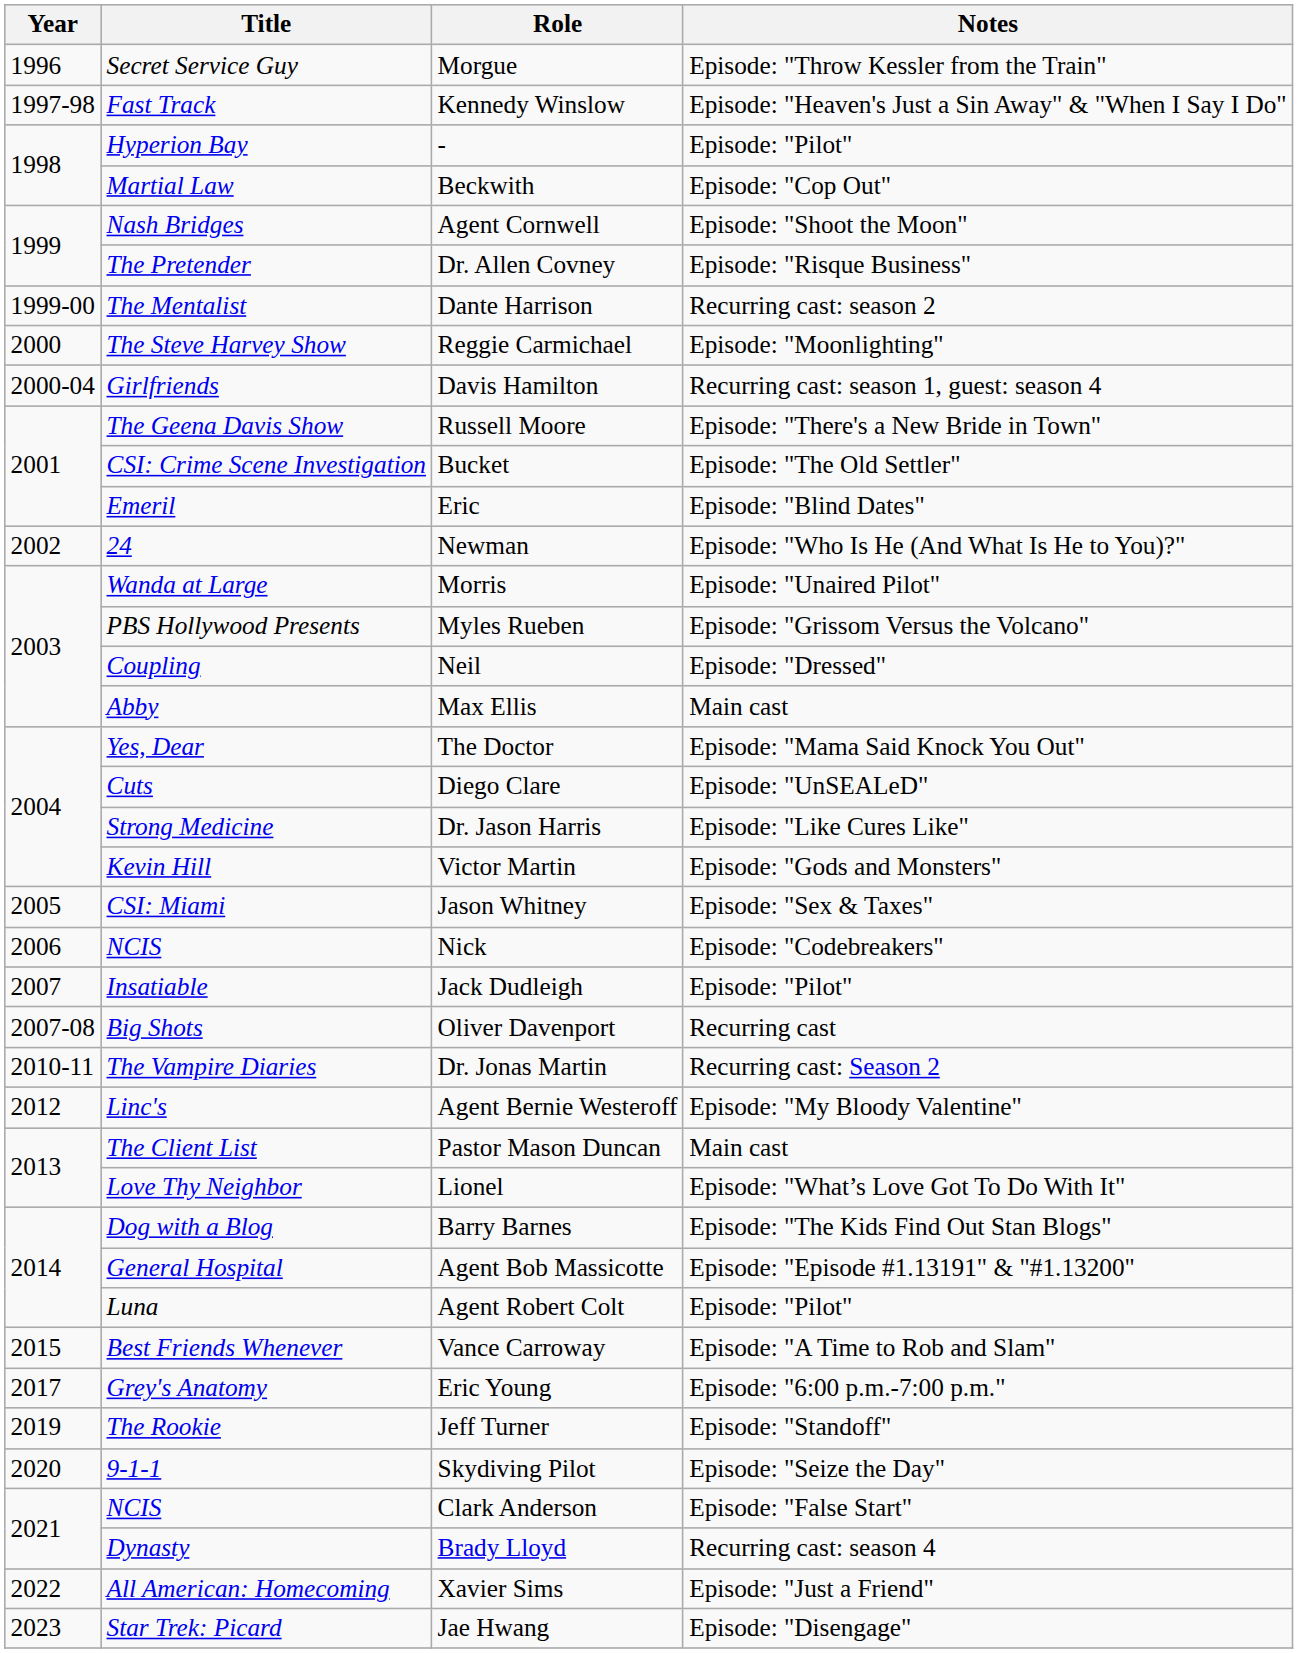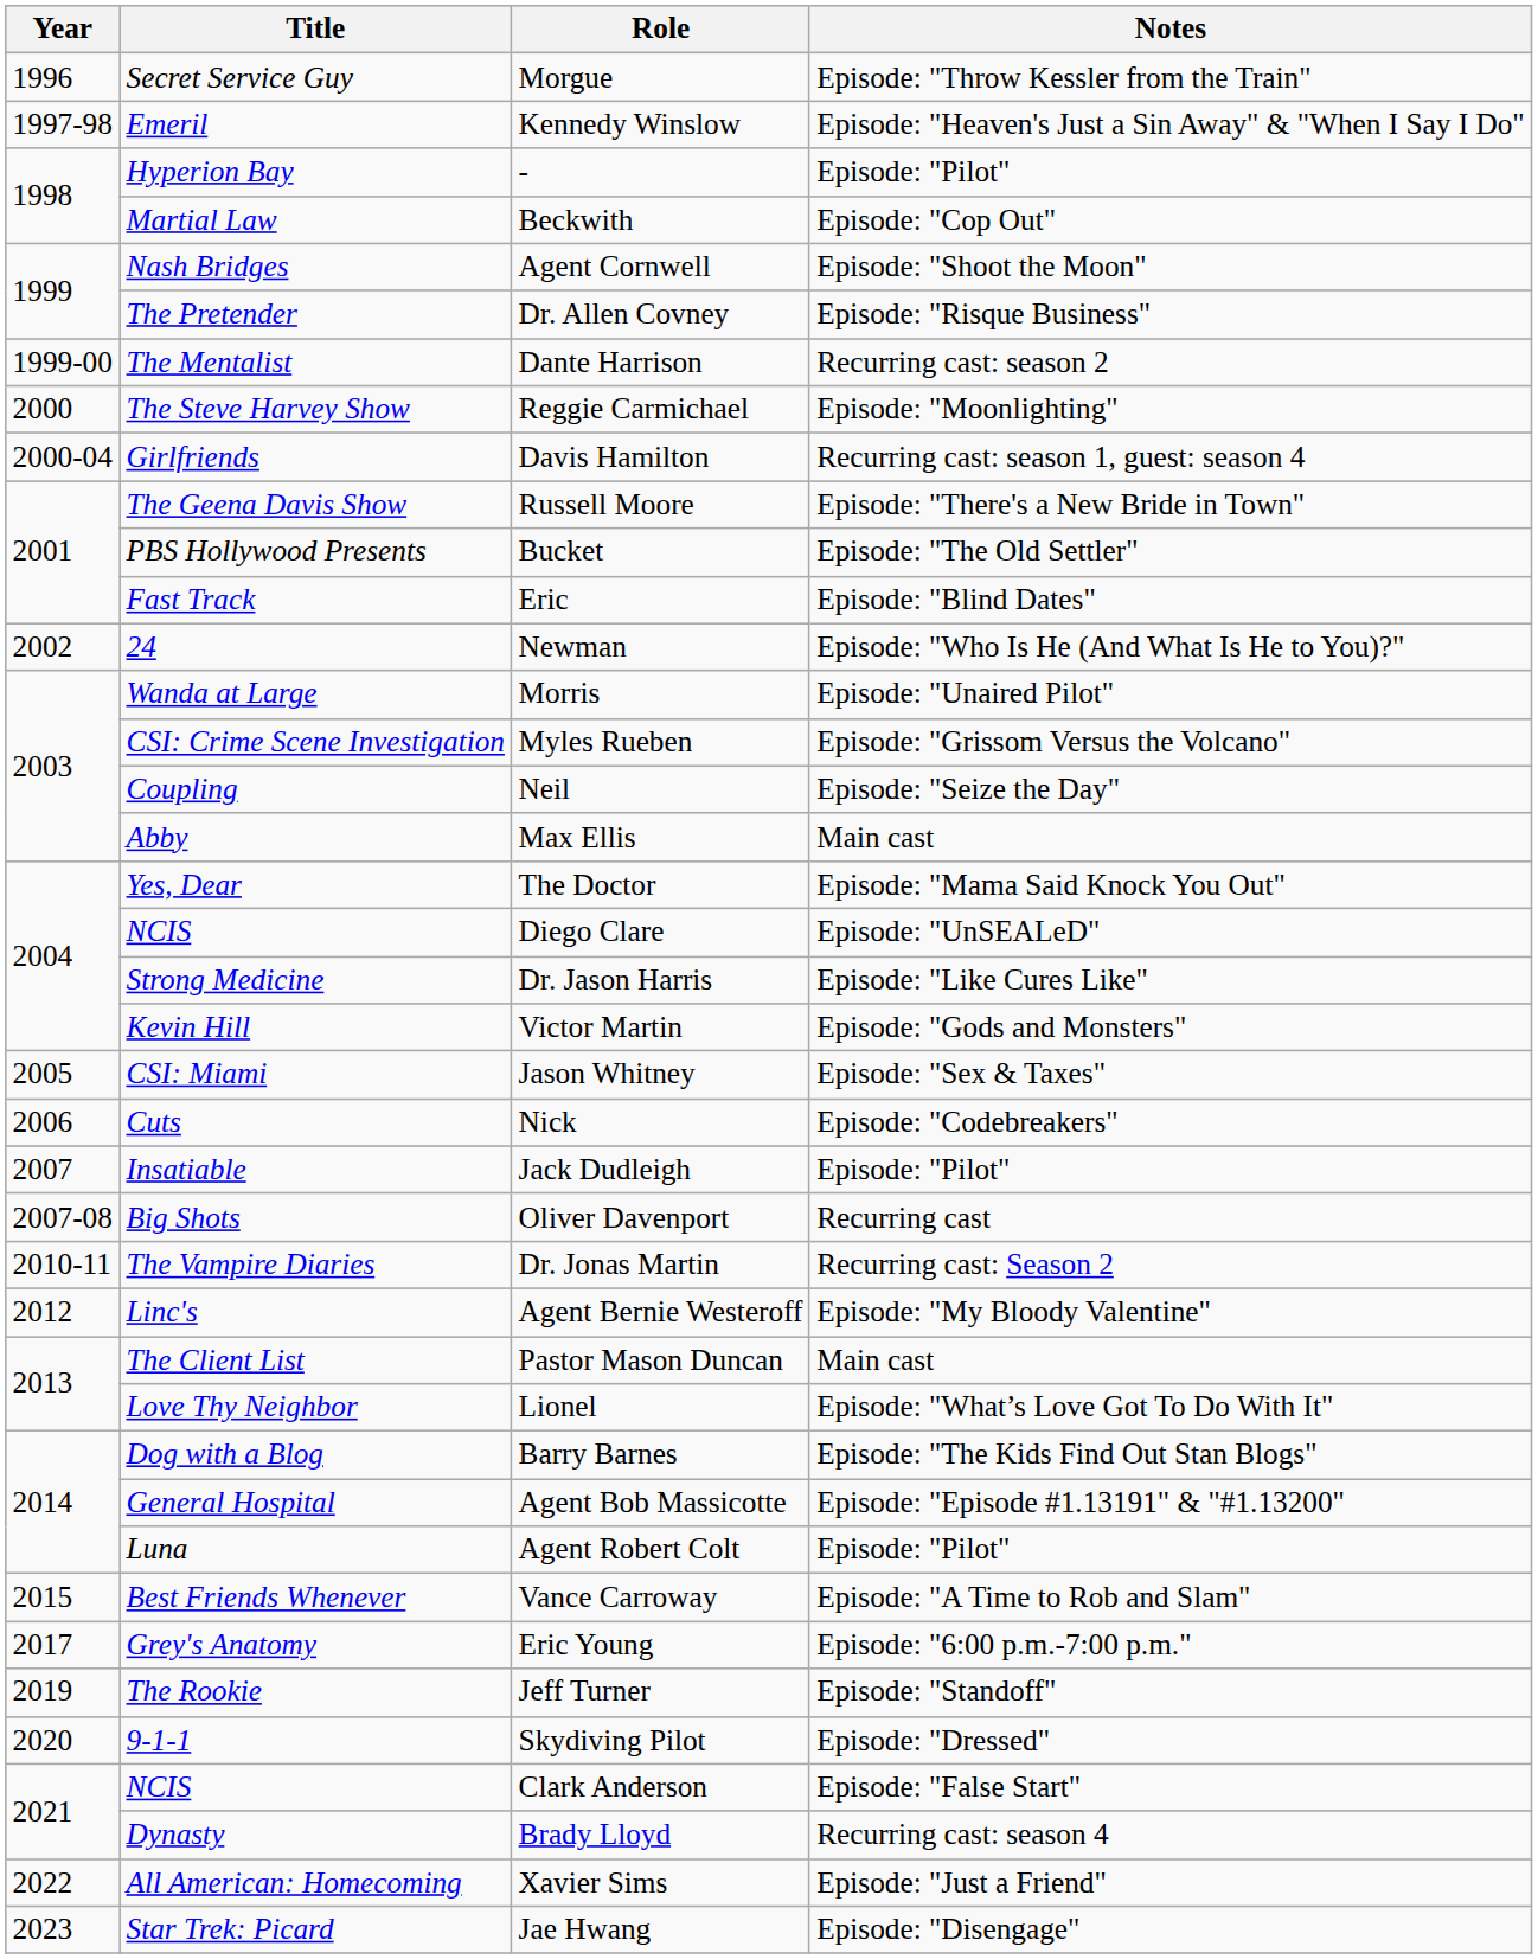Kennedy Winslow | Title: Fast Track -> Emeril
Bucket | Title: CSI: Crime Scene Investigation -> PBS Hollywood Presents
Eric | Title: Emeril -> Fast Track
Myles Rueben | Title: PBS Hollywood Presents -> CSI: Crime Scene Investigation
Neil | Notes: Episode: "Dressed" -> Episode: "Seize the Day"
Diego Clare | Title: Cuts -> NCIS
Nick | Title: NCIS -> Cuts
Skydiving Pilot | Notes: Episode: "Seize the Day" -> Episode: "Dressed"
